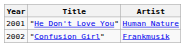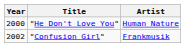"He Don't Love You" | Year: 2001 -> 2000
